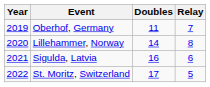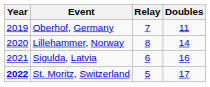columns swapped: Doubles <-> Relay
St. Moritz, Switzerland | Year: normal -> bold
